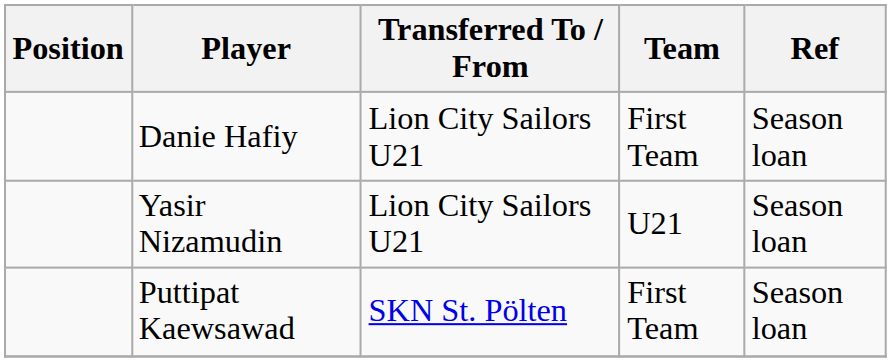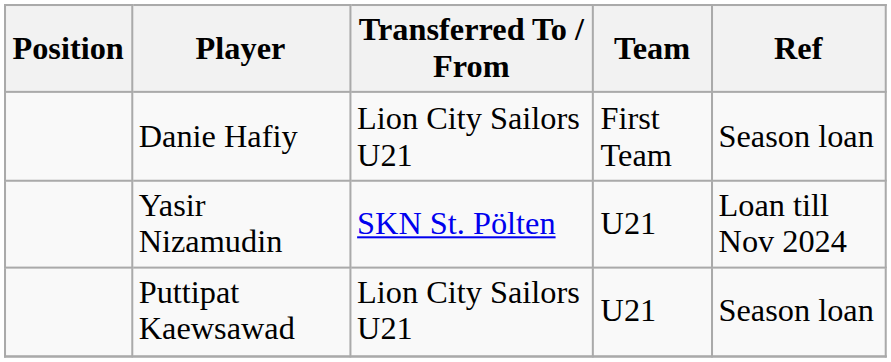Yasir Nizamudin | Transferred To / From: Lion City Sailors U21 -> SKN St. Pölten
Yasir Nizamudin | Ref: Season loan -> Loan till Nov 2024
Puttipat Kaewsawad | Transferred To / From: SKN St. Pölten -> Lion City Sailors U21
Puttipat Kaewsawad | Team: First Team -> U21
